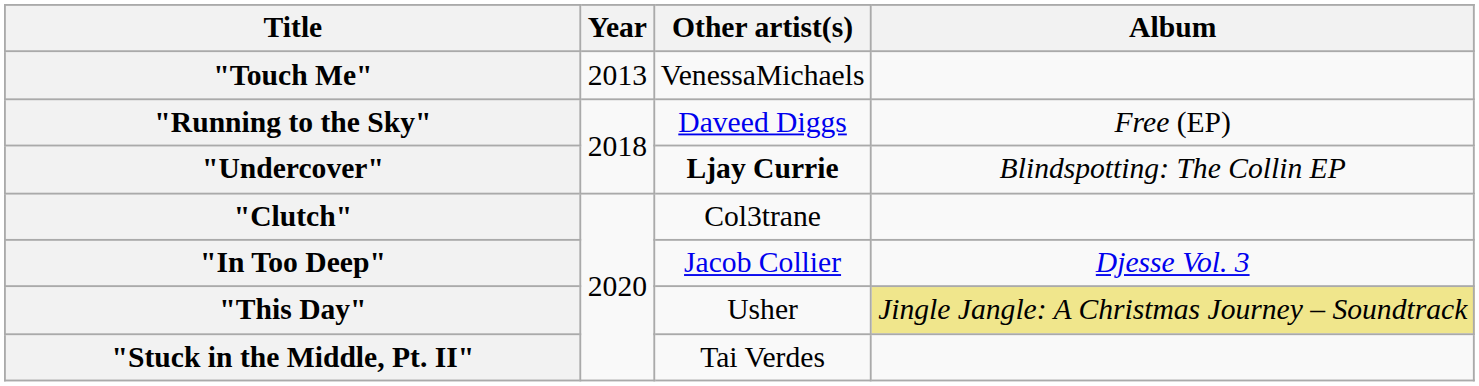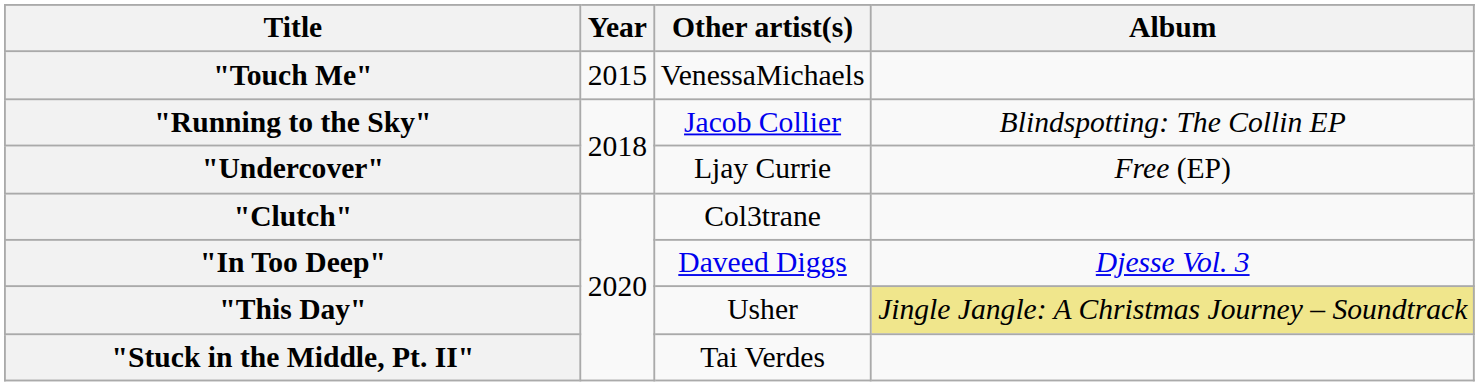"Touch Me" | Year: 2013 -> 2015
"Running to the Sky" | Other artist(s): Daveed Diggs -> Jacob Collier
"Running to the Sky" | Album: Free (EP) -> Blindspotting: The Collin EP
"Undercover" | Other artist(s): bold -> normal
"Undercover" | Album: Blindspotting: The Collin EP -> Free (EP)
"In Too Deep" | Other artist(s): Jacob Collier -> Daveed Diggs
